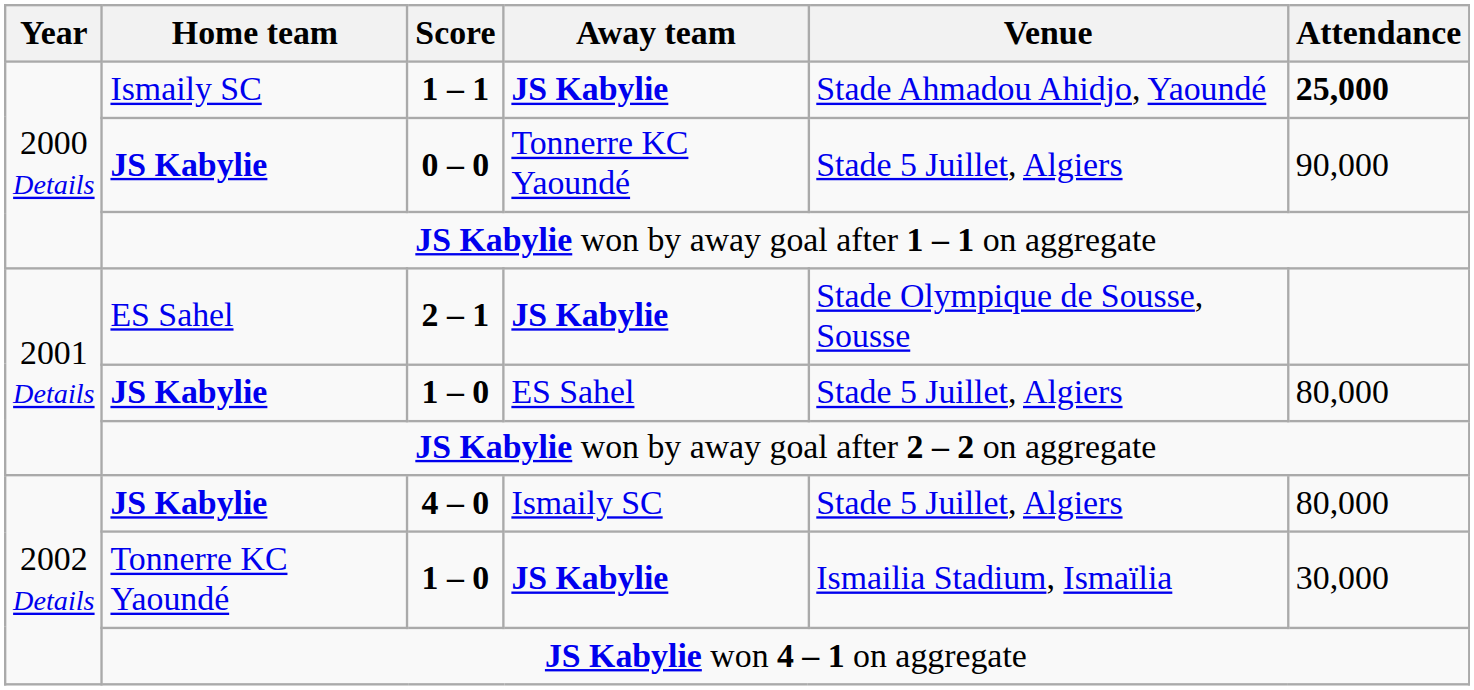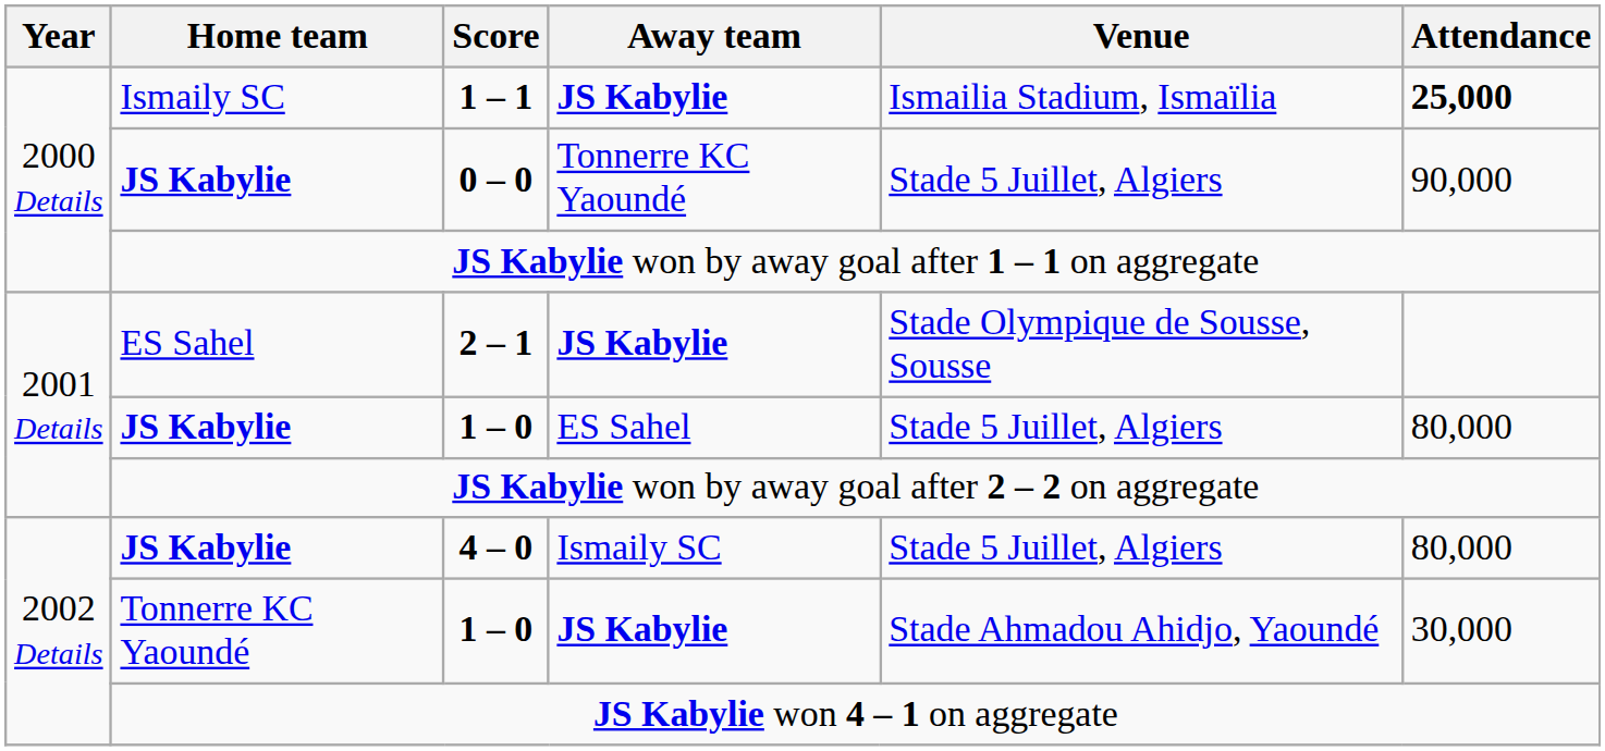1 – 1 | Venue: Stade Ahmadou Ahidjo, Yaoundé -> Ismailia Stadium, Ismaïlia
Tonnerre KC Yaoundé / 1 – 0 | Venue: Ismailia Stadium, Ismaïlia -> Stade Ahmadou Ahidjo, Yaoundé
